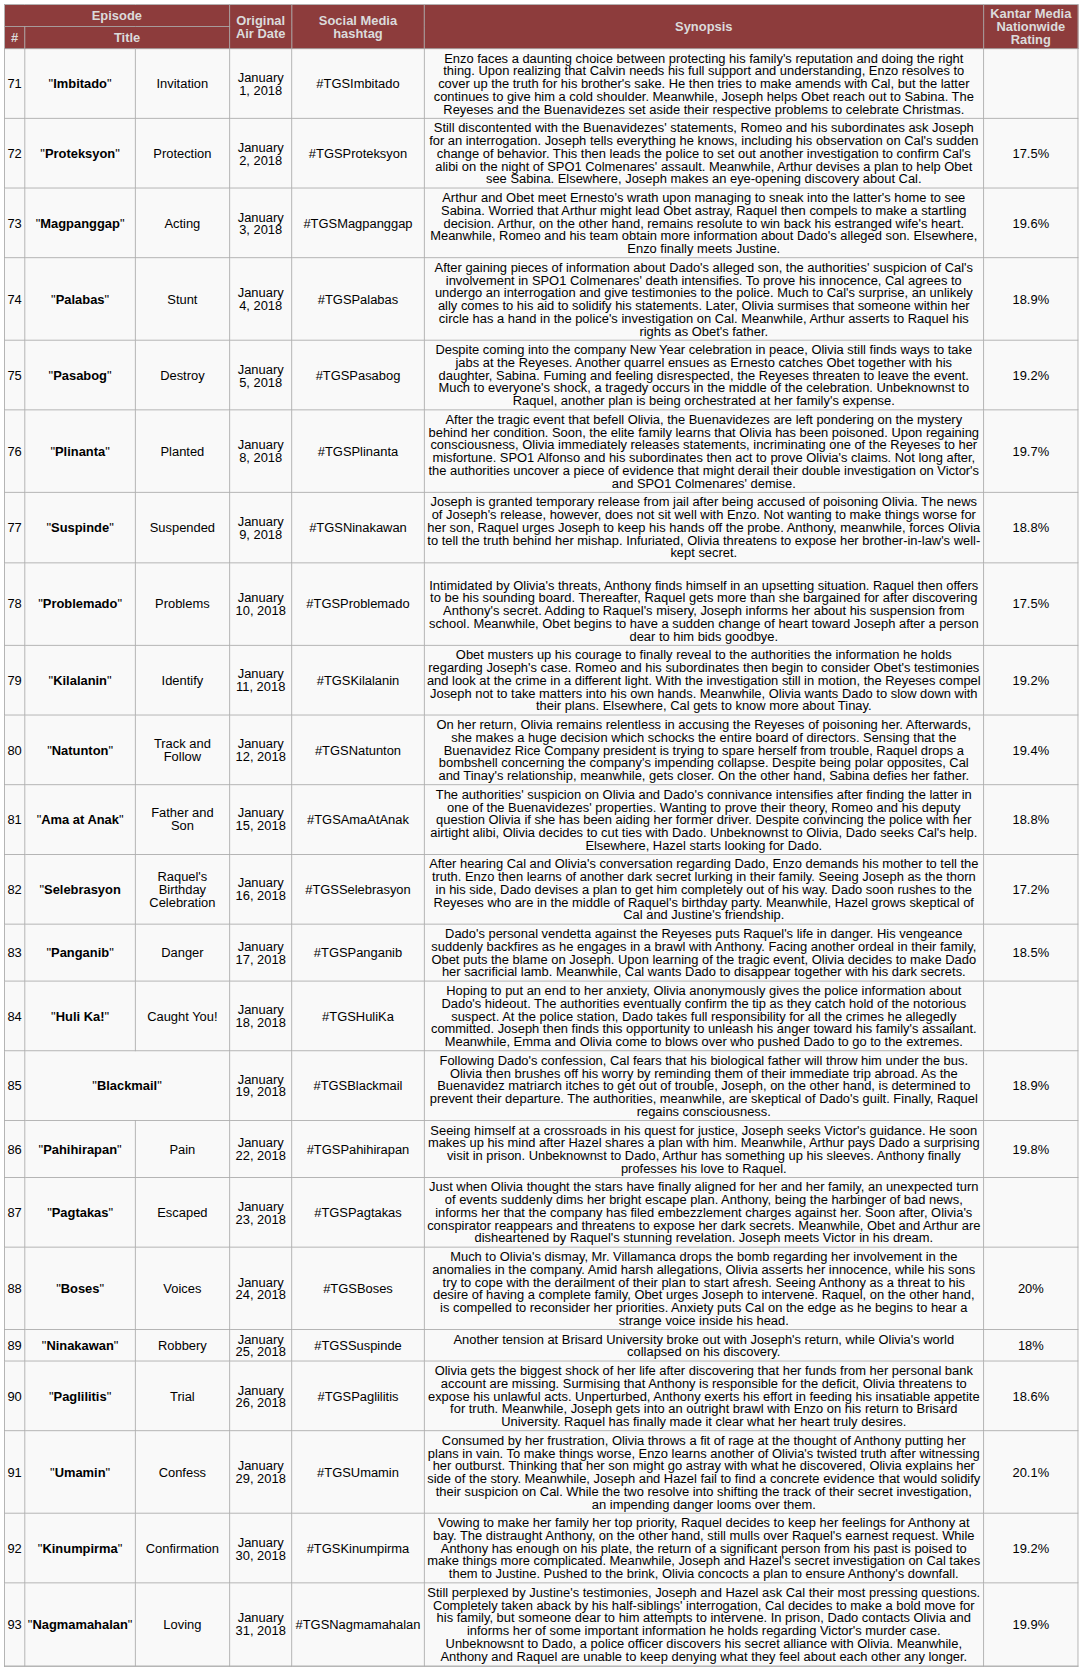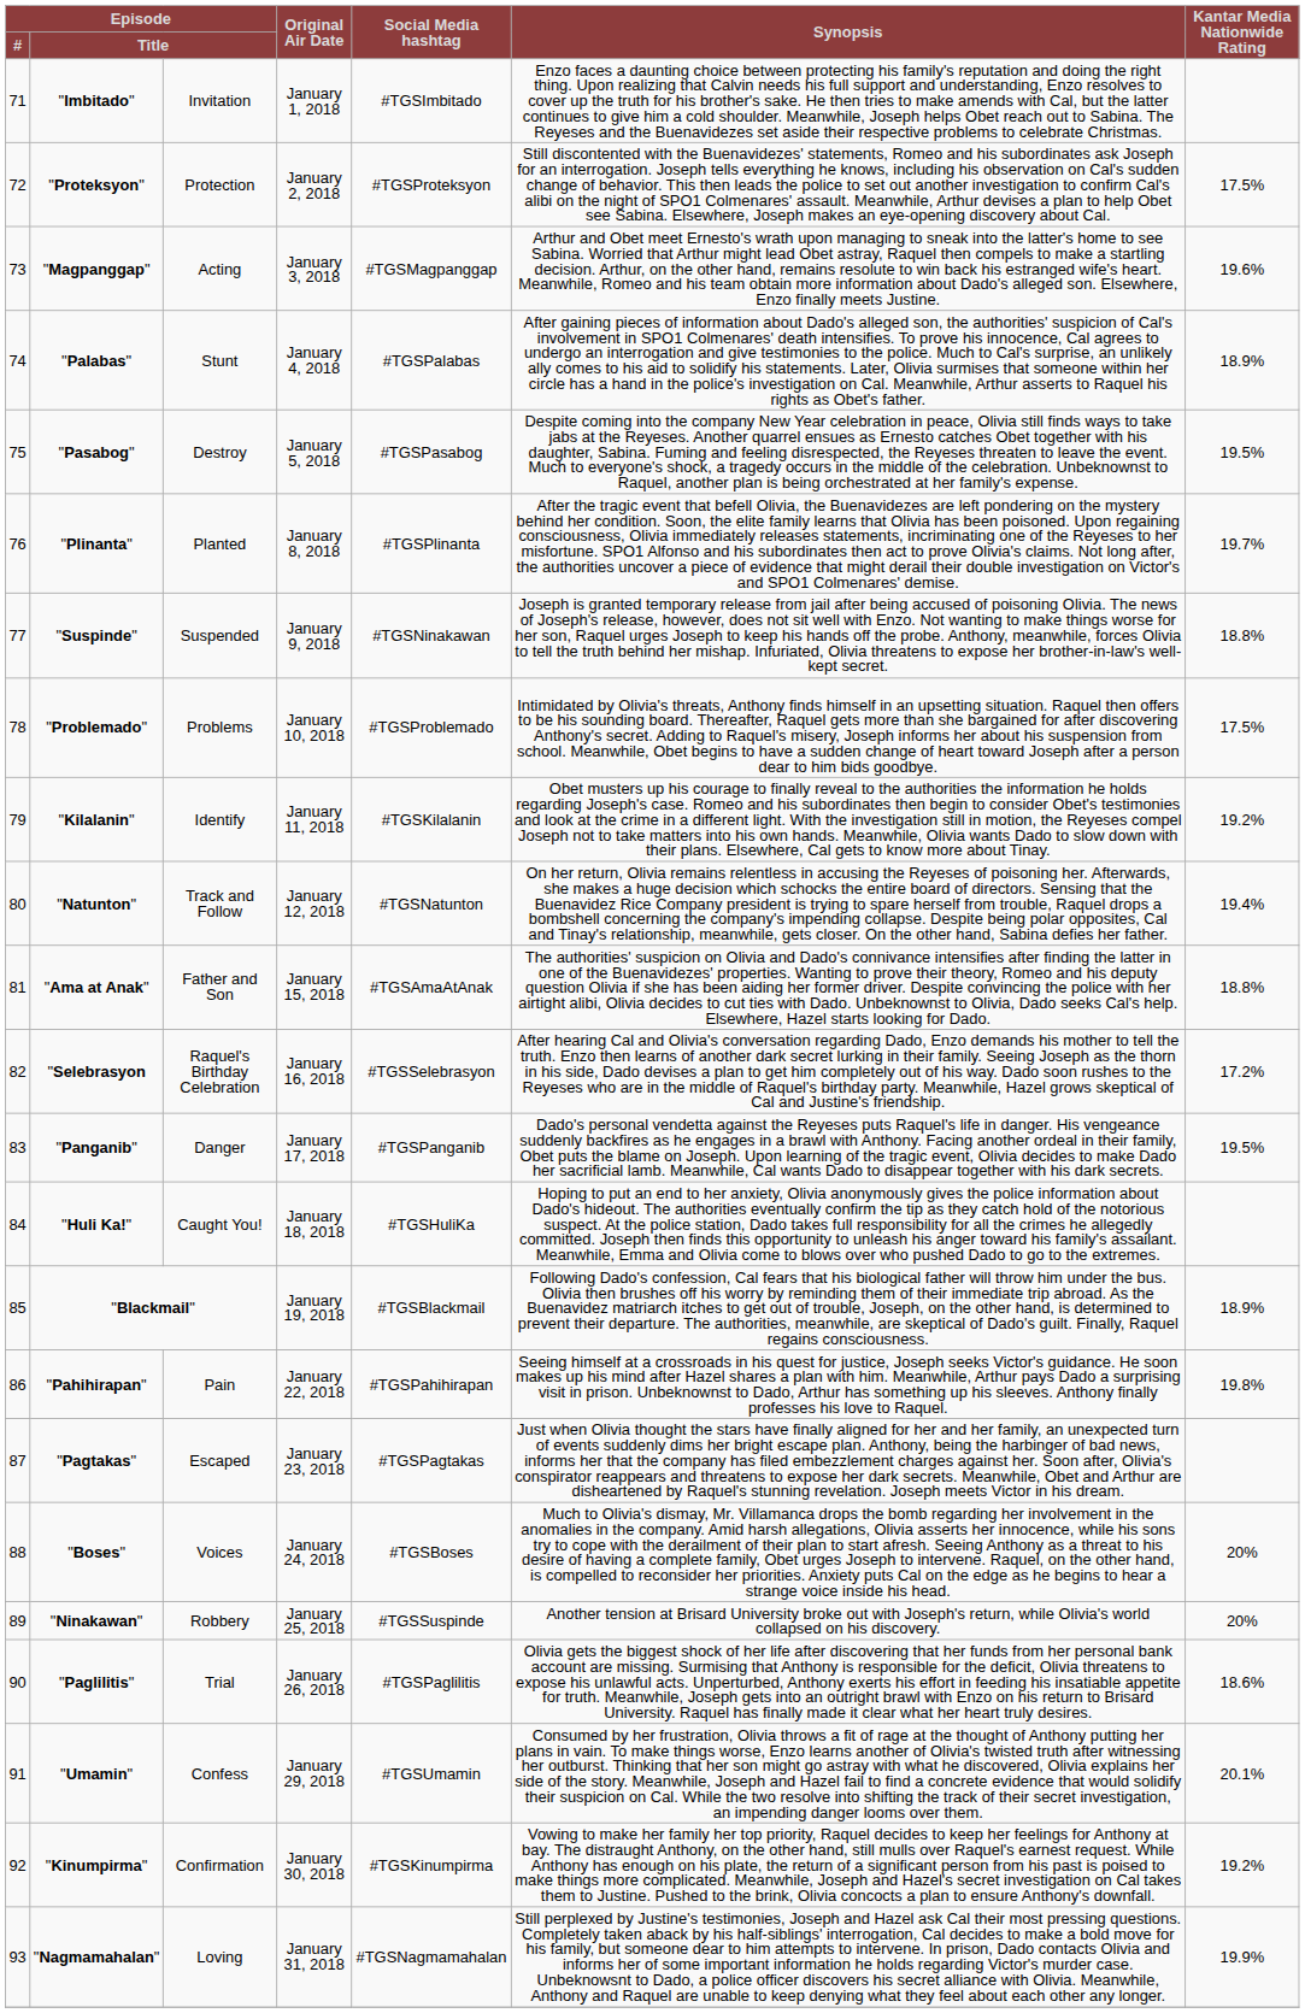"Pasabog" | column 7: 19.2% -> 19.5%
"Panganib" | column 7: 18.5% -> 19.5%
"Ninakawan" | column 7: 18% -> 20%
